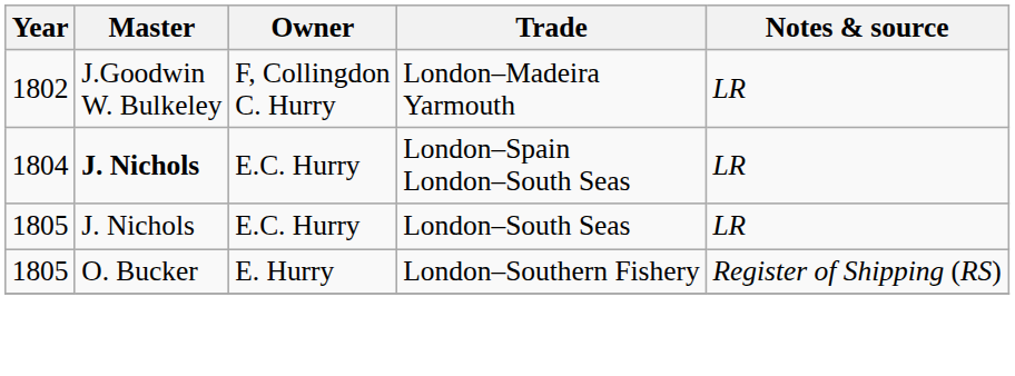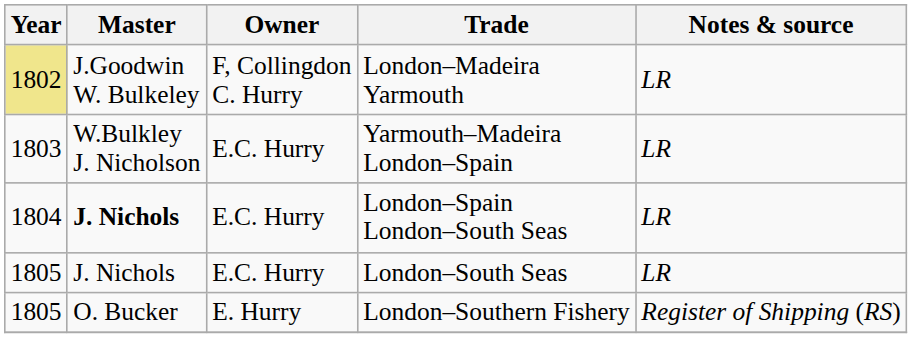London–Madeira Yarmouth | Year: no background -> khaki background
+ row: 1803 | W.Bulkley J. Nicholson | E.C. Hurry | Yarmouth–Madeira London–Spain | LR
